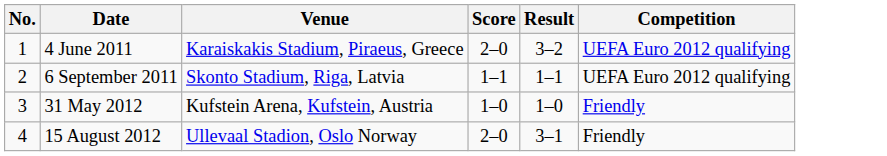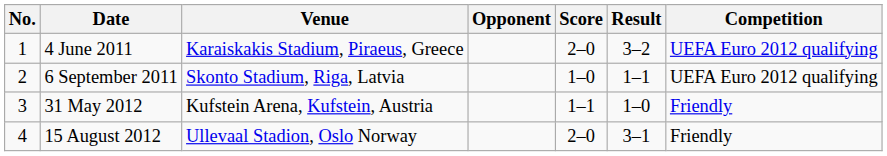+ column: Opponent
6 September 2011 | Score: 1–1 -> 1–0
31 May 2012 | Score: 1–0 -> 1–1
